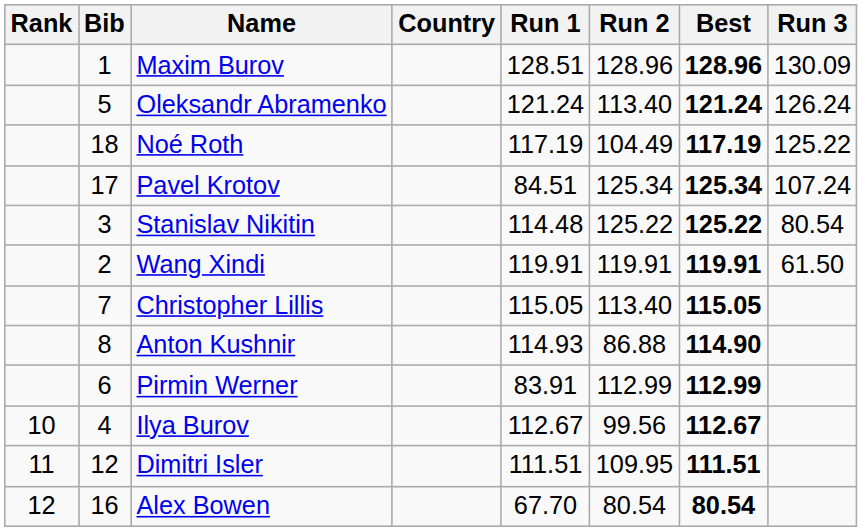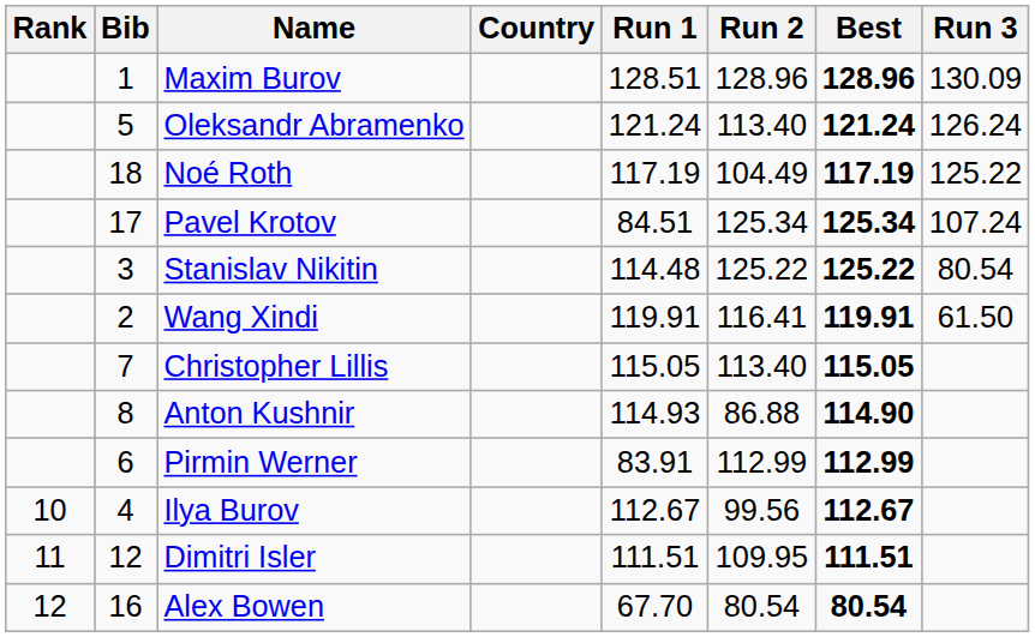Wang Xindi | Run 2: 119.91 -> 116.41
